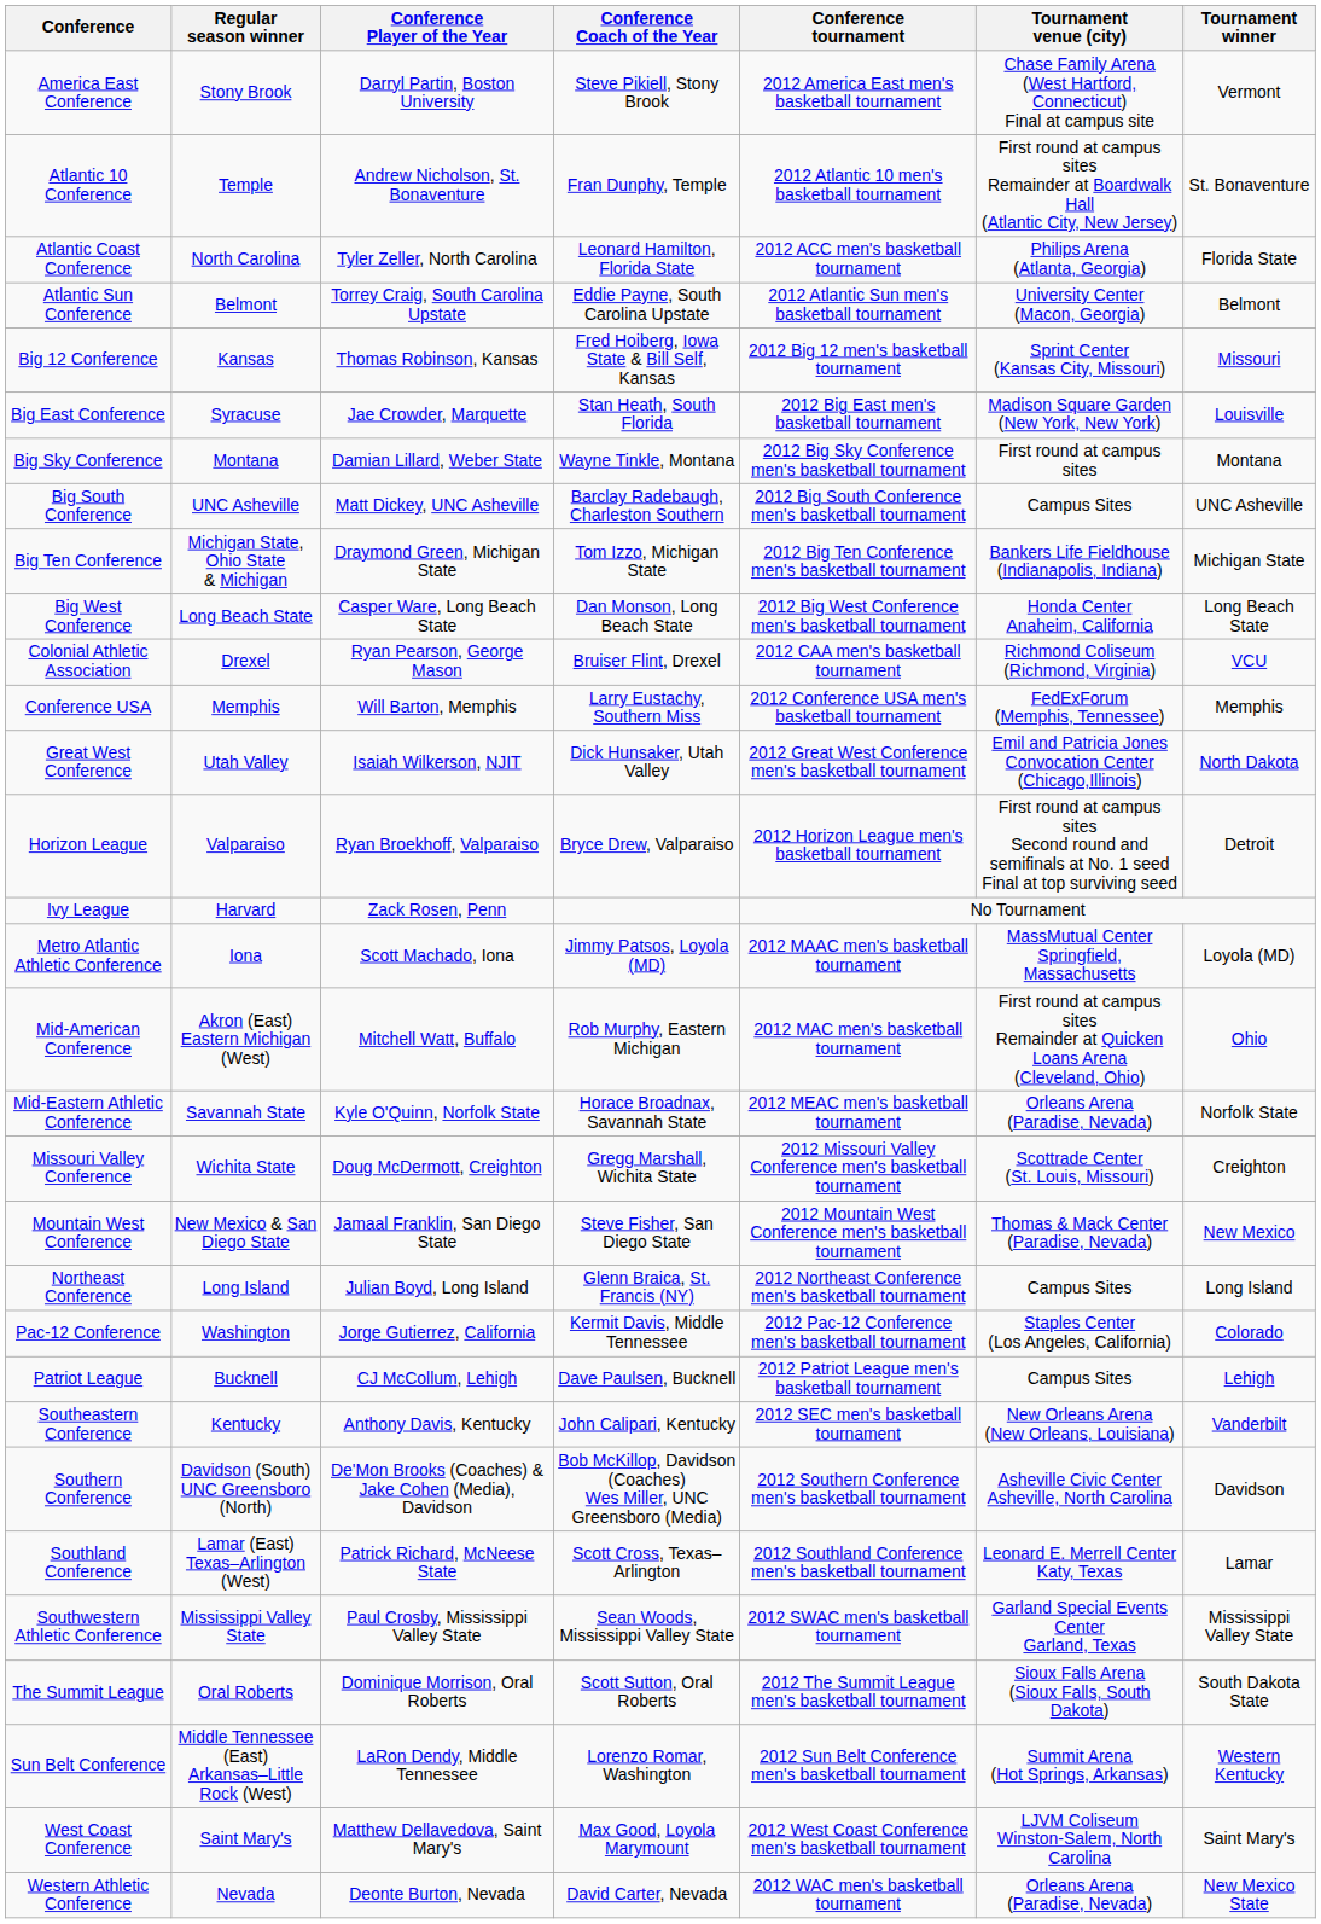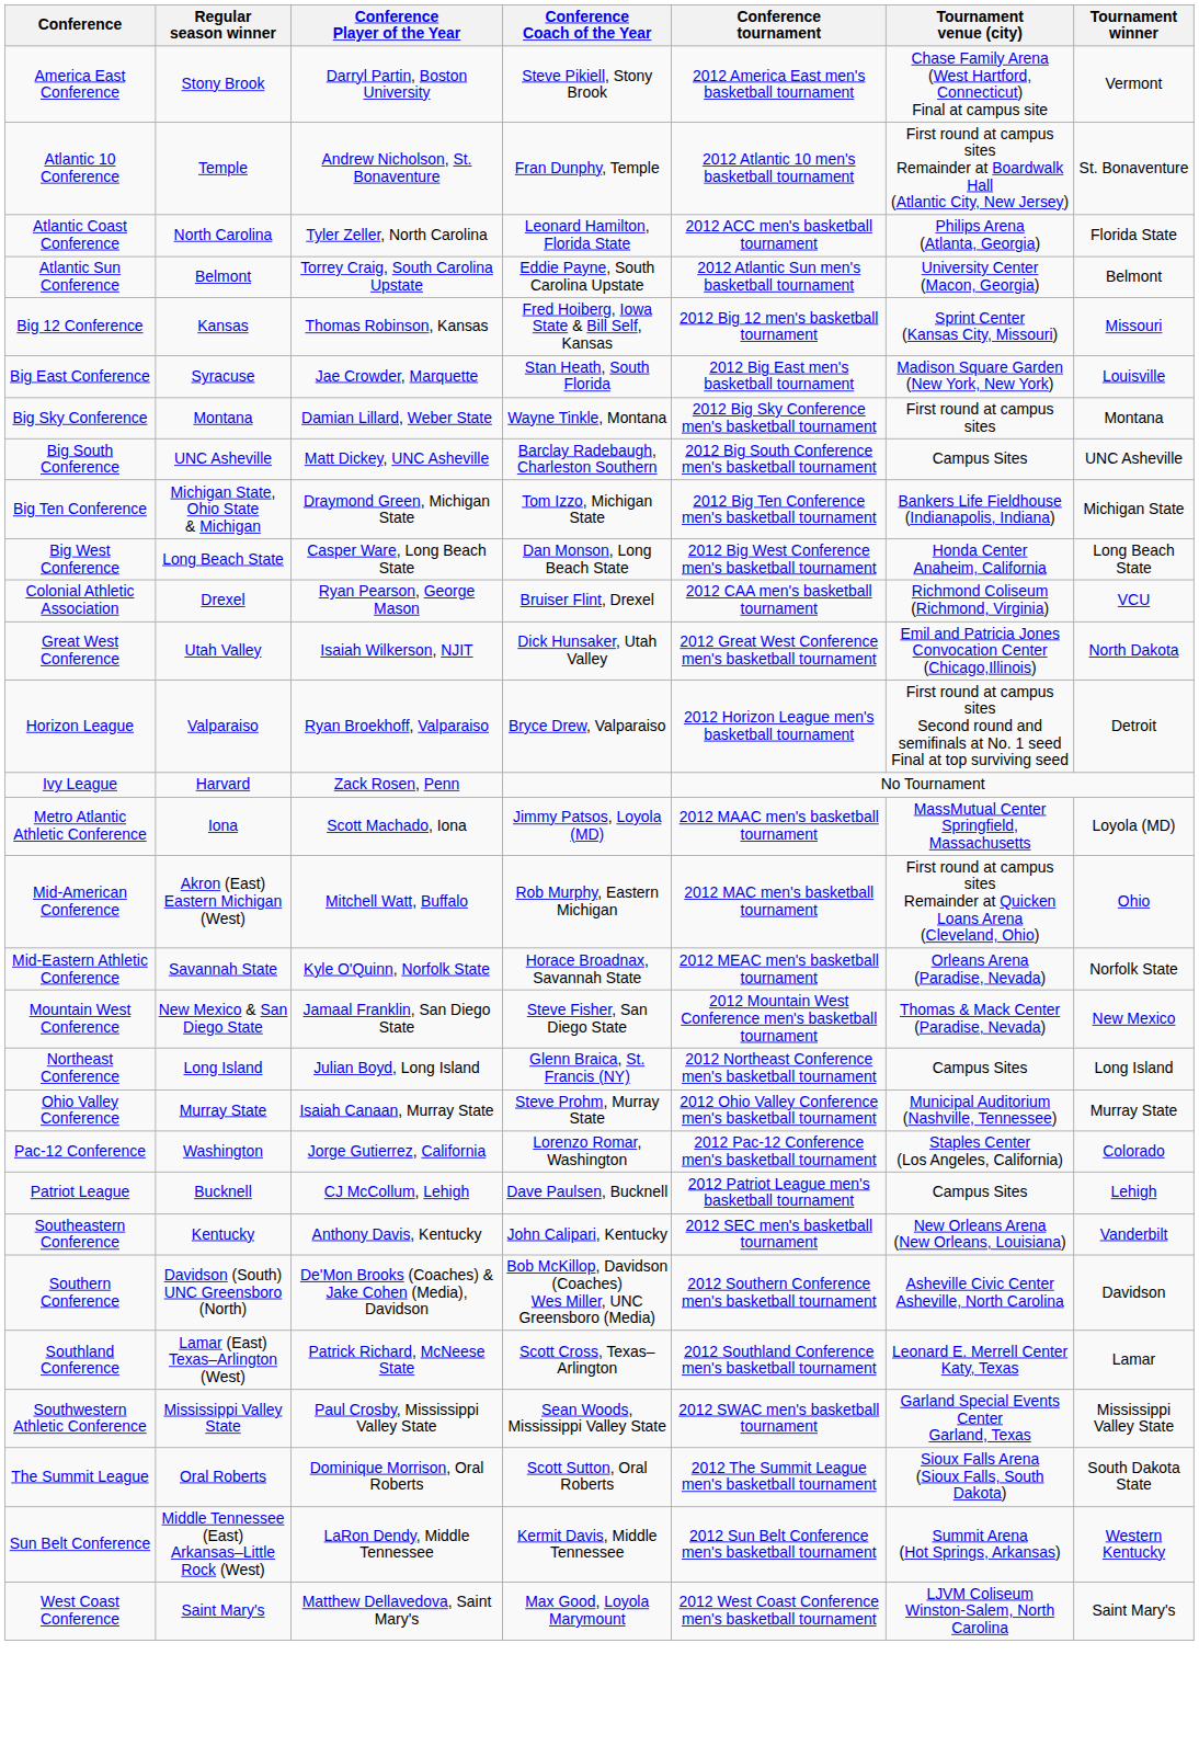- row: Conference USA | Memphis | Will Barton, Memphis | Larry Eustachy, Southern Miss | 2012 Conference USA men's basketball tournament | FedExForum (Memphis, Tennessee) | Memphis
- row: Missouri Valley Conference | Wichita State | Doug McDermott, Creighton | Gregg Marshall, Wichita State | 2012 Missouri Valley Conference men's basketball tournament | Scottrade Center (St. Louis, Missouri) | Creighton
+ row: Ohio Valley Conference | Murray State | Isaiah Canaan, Murray State | Steve Prohm, Murray State | 2012 Ohio Valley Conference men's basketball tournament | Municipal Auditorium (Nashville, Tennessee) | Murray State
Pac-12 Conference | Conference Coach of the Year: Kermit Davis, Middle Tennessee -> Lorenzo Romar, Washington
Sun Belt Conference | Conference Coach of the Year: Lorenzo Romar, Washington -> Kermit Davis, Middle Tennessee
- row: Western Athletic Conference | Nevada | Deonte Burton, Nevada | David Carter, Nevada | 2012 WAC men's basketball tournament | Orleans Arena (Paradise, Nevada) | New Mexico State
